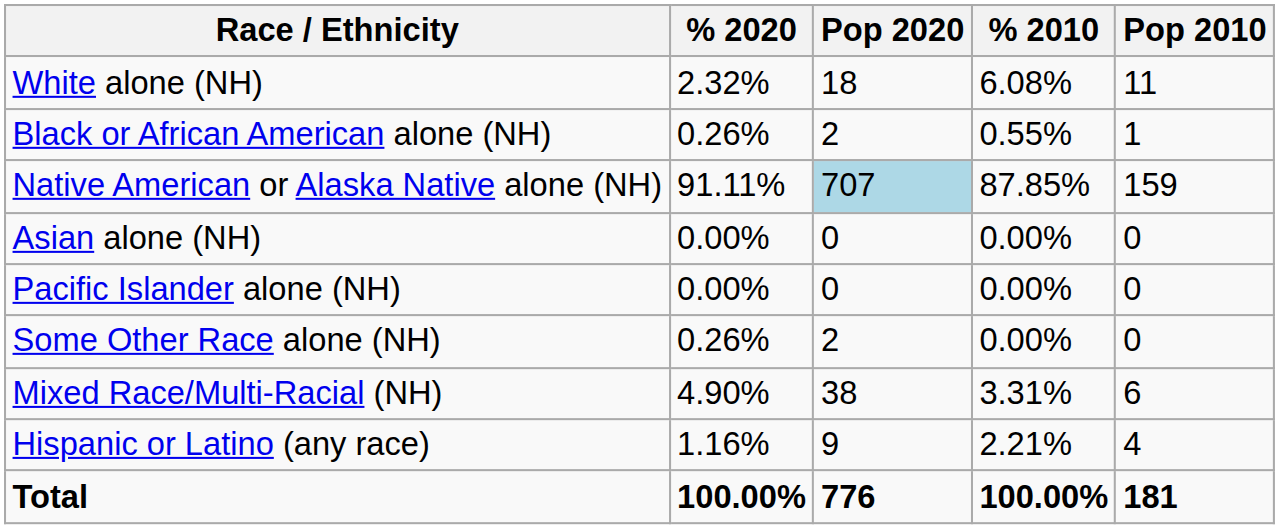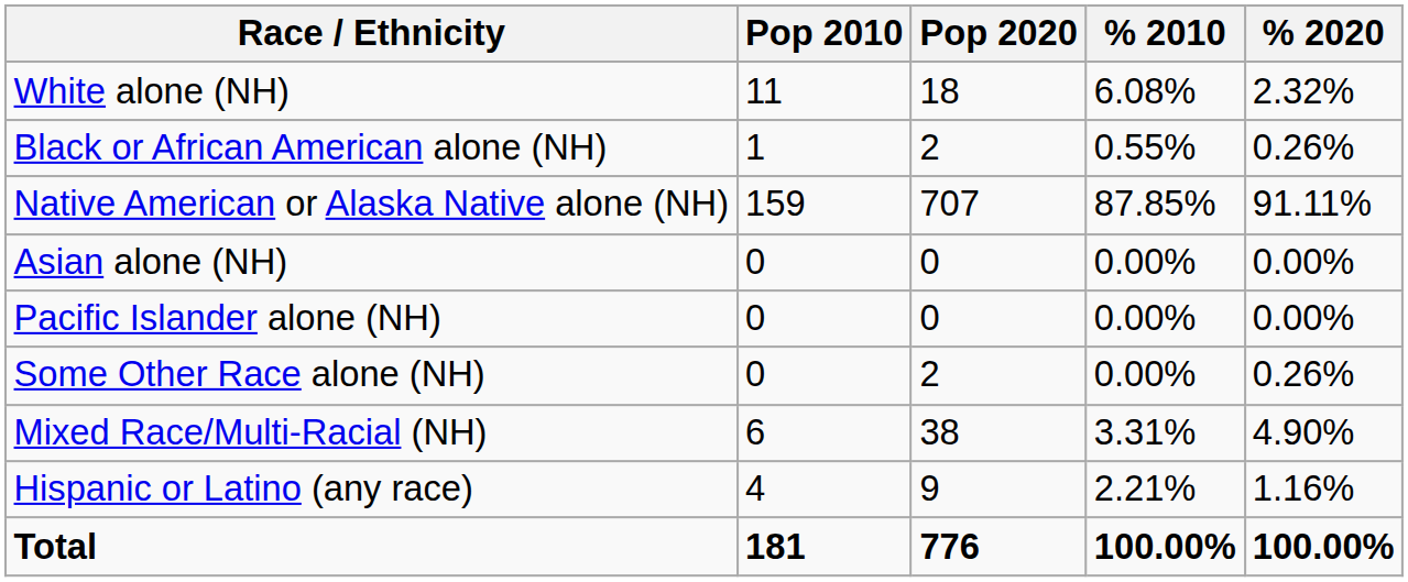columns swapped: Pop 2010 <-> % 2020
Native American or Alaska Native alone (NH) | Pop 2020: lightblue background -> no background
